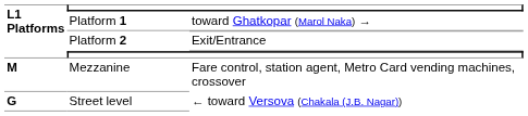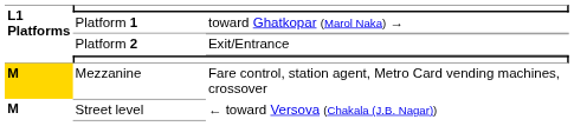Mezzanine | L1 Platforms: no background -> gold background
Street level | L1 Platforms: G -> M
